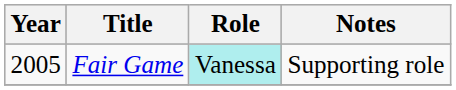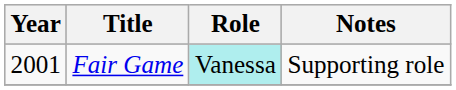Fair Game | Year: 2005 -> 2001
